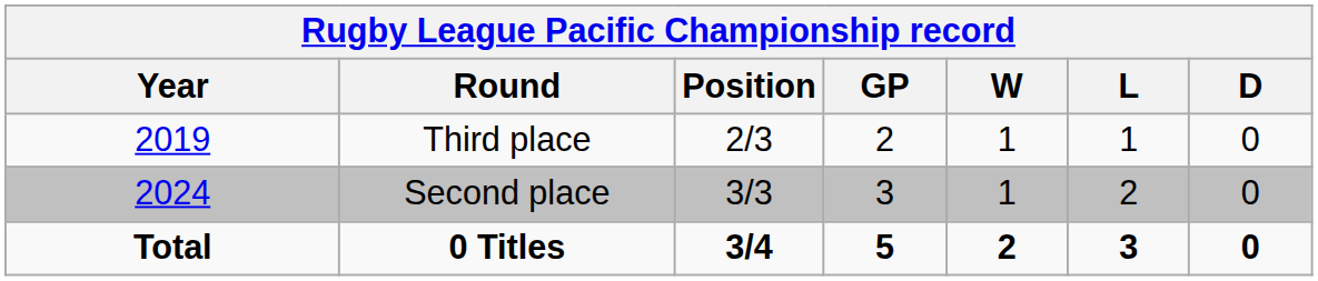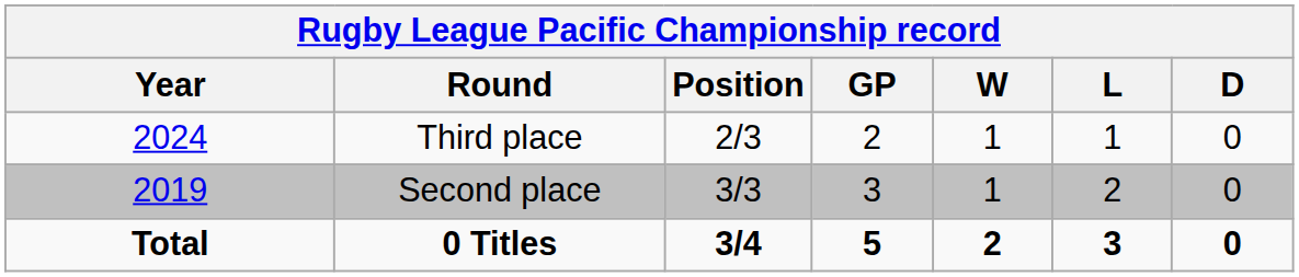Third place | Year: 2019 -> 2024
Second place | Year: 2024 -> 2019
